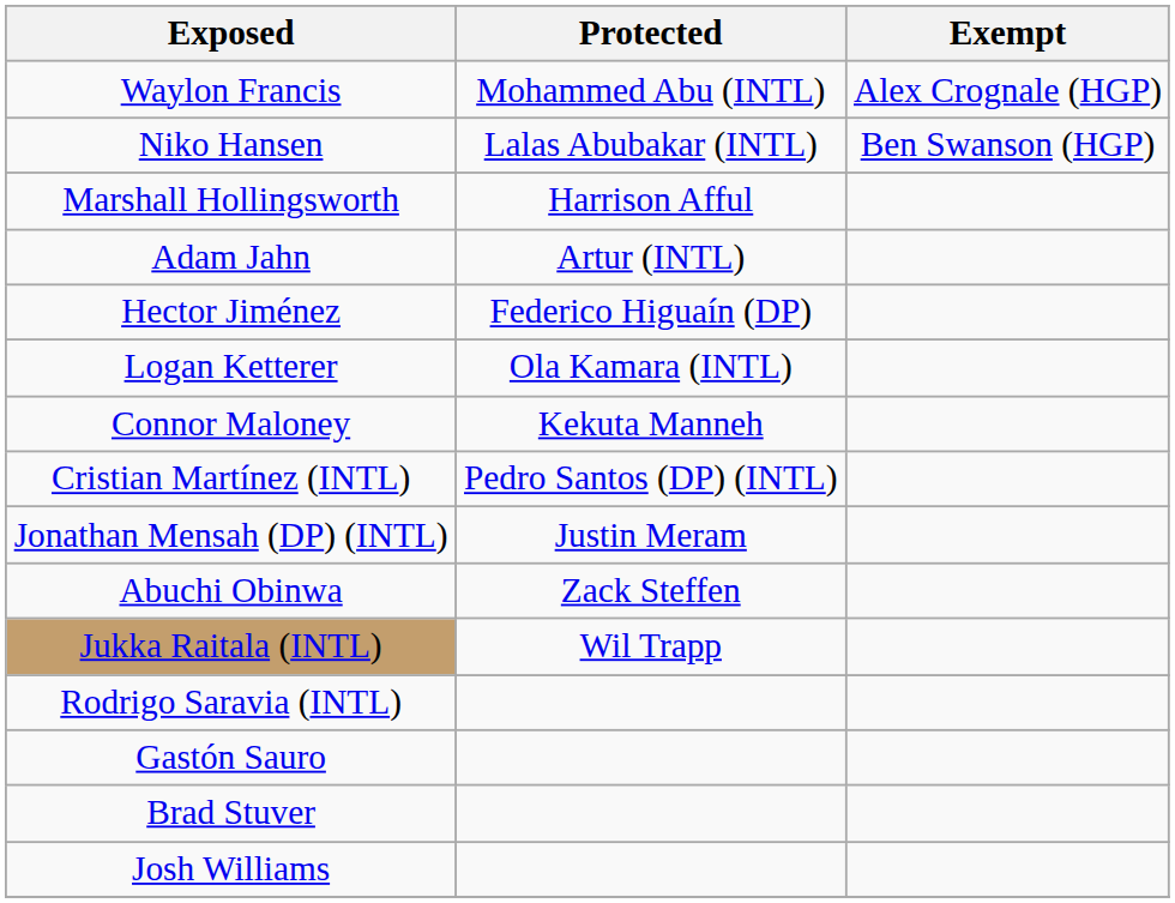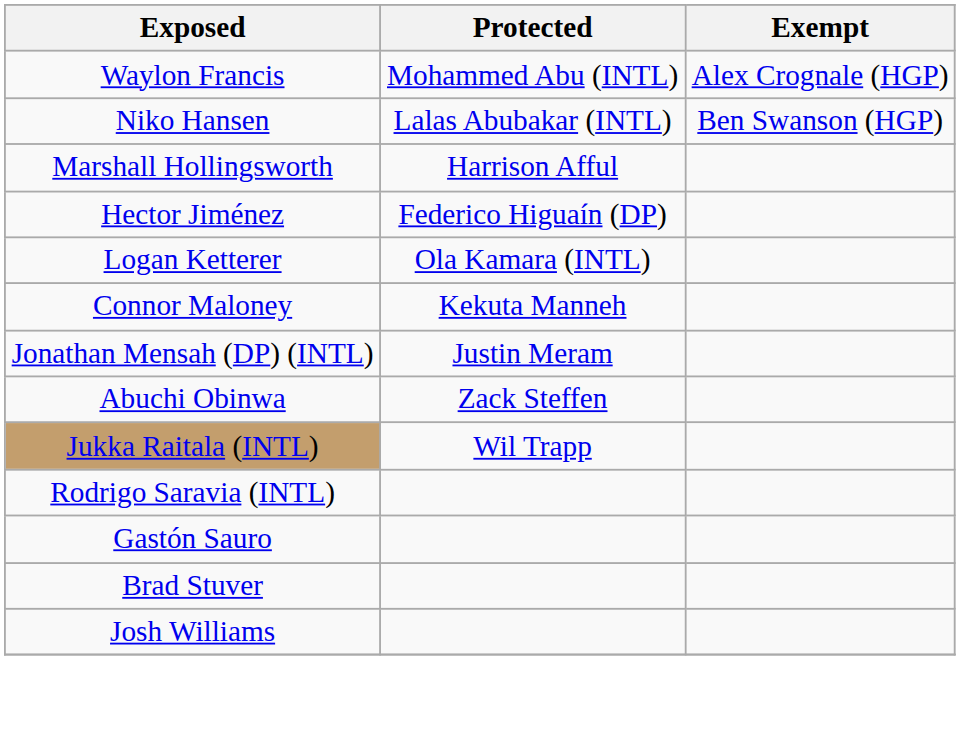- row: Adam Jahn | Artur (INTL)
- row: Cristian Martínez (INTL) | Pedro Santos (DP) (INTL)
